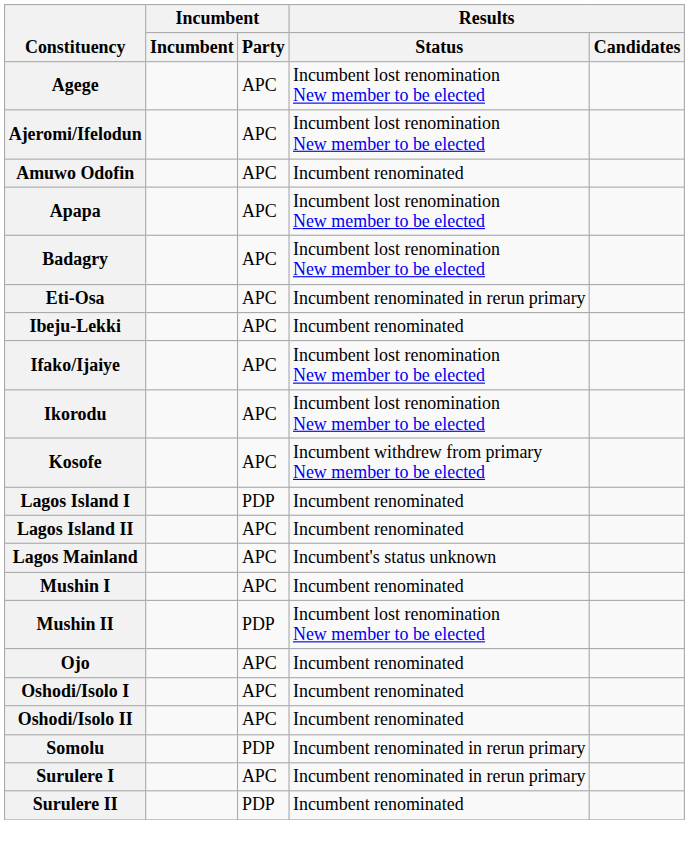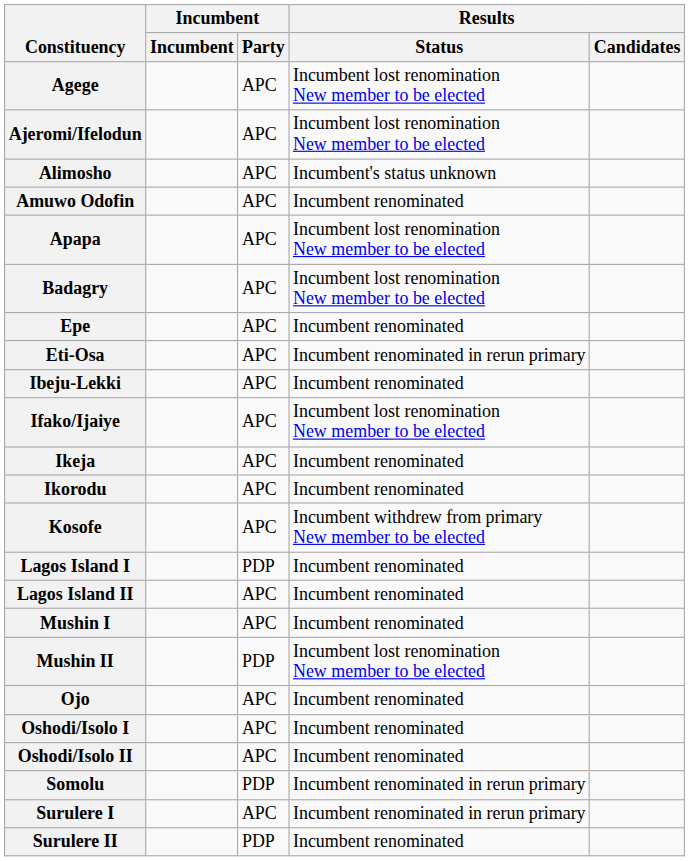+ row: Alimosho | APC | Incumbent's status unknown
+ row: Epe | APC | Incumbent renominated
+ row: Ikeja | APC | Incumbent renominated
Ikorodu | Results / Status: Incumbent lost renomination New member to be elected -> Incumbent renominated
- row: Lagos Mainland | APC | Incumbent's status unknown
